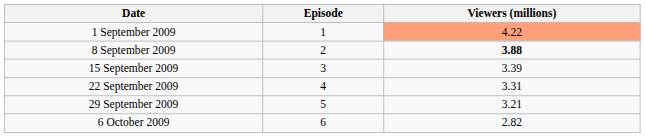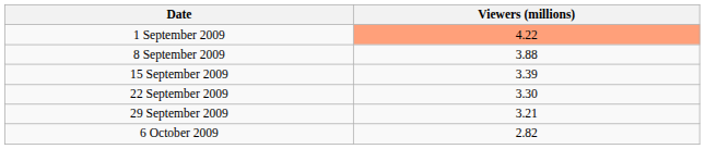- column: Episode | 1 | 2 | 3 | 4 | 5 | 6
8 September 2009 | Viewers (millions): bold -> normal
22 September 2009 | Viewers (millions): 3.31 -> 3.30
